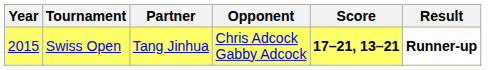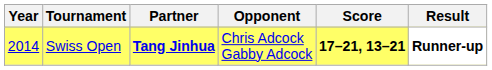Swiss Open | Year: 2015 -> 2014
Swiss Open | Partner: normal -> bold
